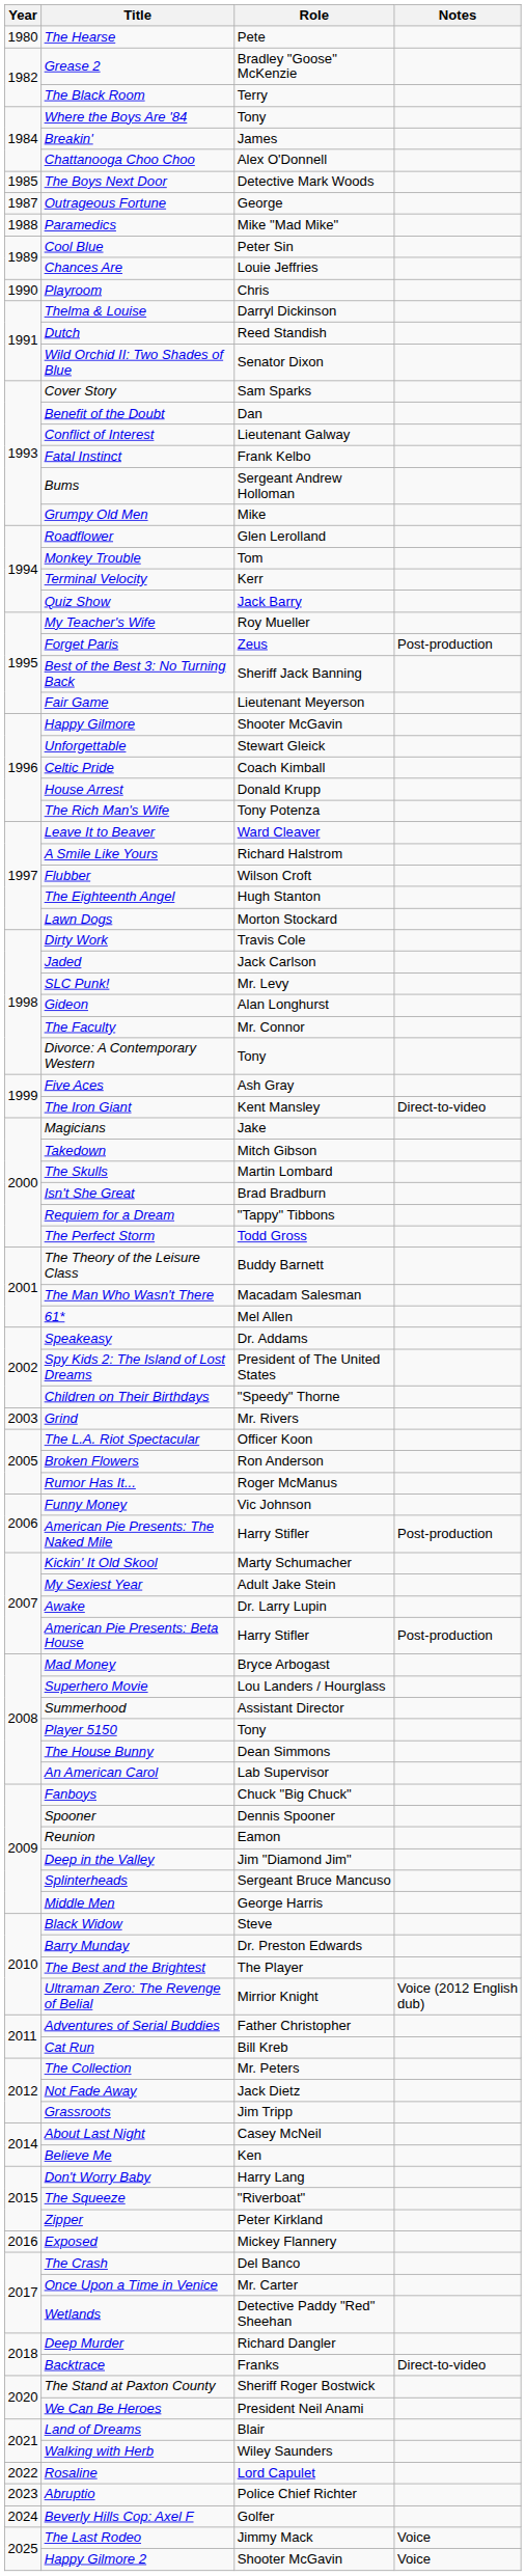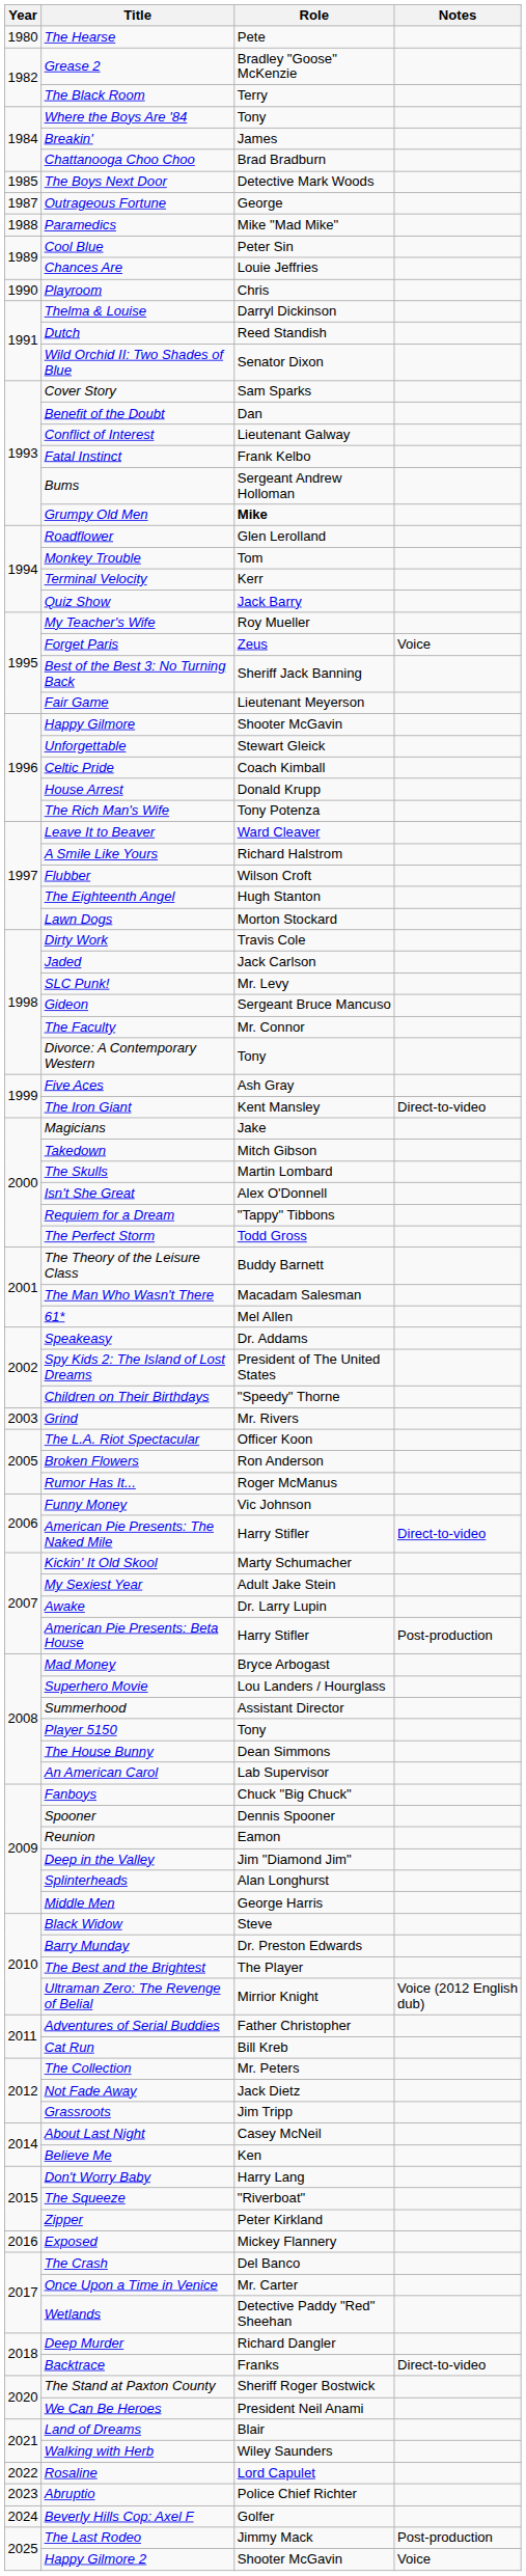Chattanooga Choo Choo | Role: Alex O'Donnell -> Brad Bradburn
Grumpy Old Men | Role: normal -> bold
Forget Paris | Notes: Post-production -> Voice
Gideon | Role: Alan Longhurst -> Sergeant Bruce Mancuso
Isn't She Great | Role: Brad Bradburn -> Alex O'Donnell
American Pie Presents: The Naked Mile | Notes: Post-production -> Direct-to-video
Splinterheads | Role: Sergeant Bruce Mancuso -> Alan Longhurst
The Last Rodeo | Notes: Voice -> Post-production
